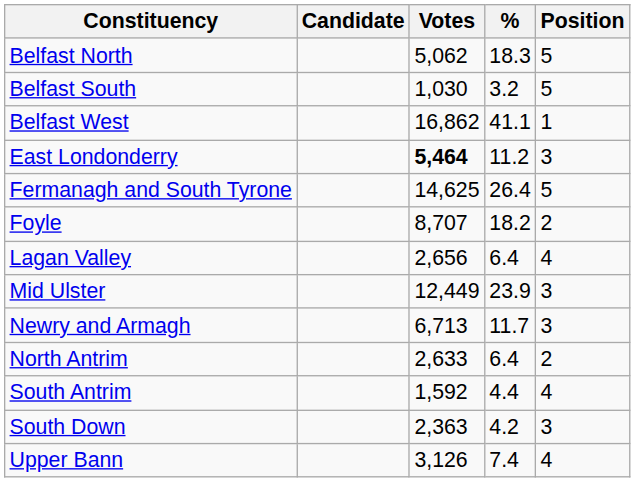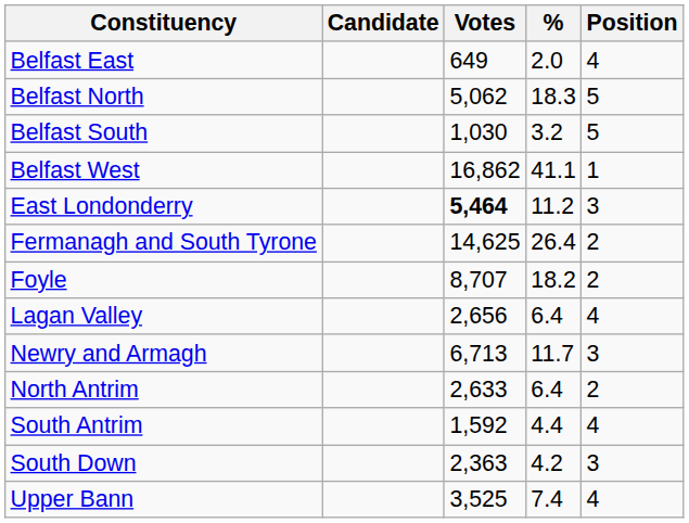+ row: Belfast East | 649 | 2.0 | 4
Fermanagh and South Tyrone | Position: 5 -> 2
- row: Mid Ulster | 12,449 | 23.9 | 3
Upper Bann | Votes: 3,126 -> 3,525
